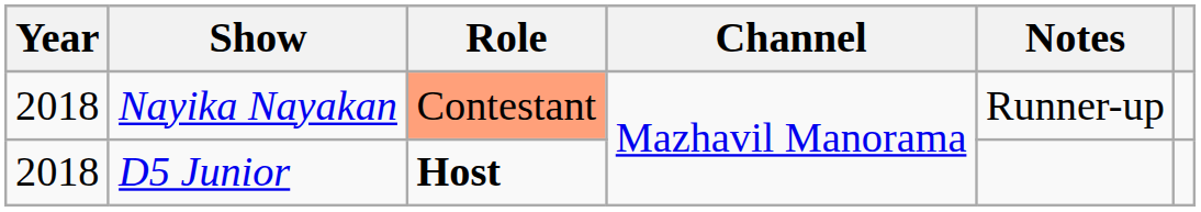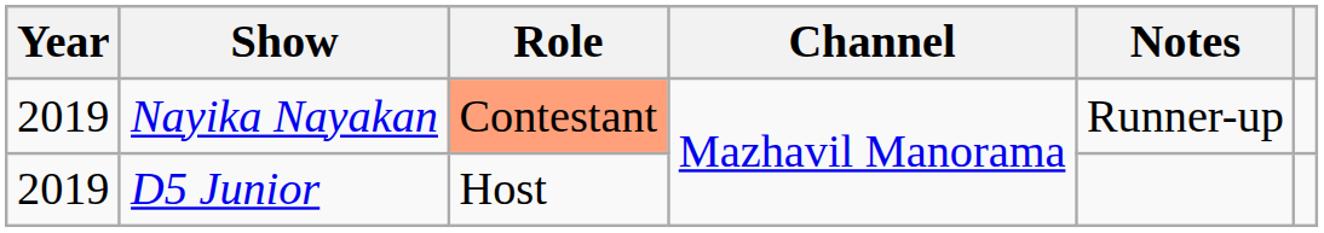Nayika Nayakan | Year: 2018 -> 2019
D5 Junior | Year: 2018 -> 2019
D5 Junior | Role: bold -> normal
